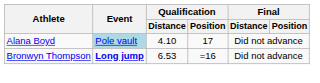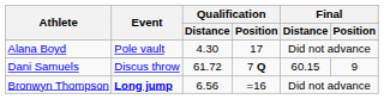Alana Boyd | Event: lightblue background -> no background
Alana Boyd | Qualification / Distance: 4.10 -> 4.30
+ row: Dani Samuels | Discus throw | 61.72 | 7 Q | 60.15 | 9
Bronwyn Thompson | Qualification / Distance: 6.53 -> 6.56
